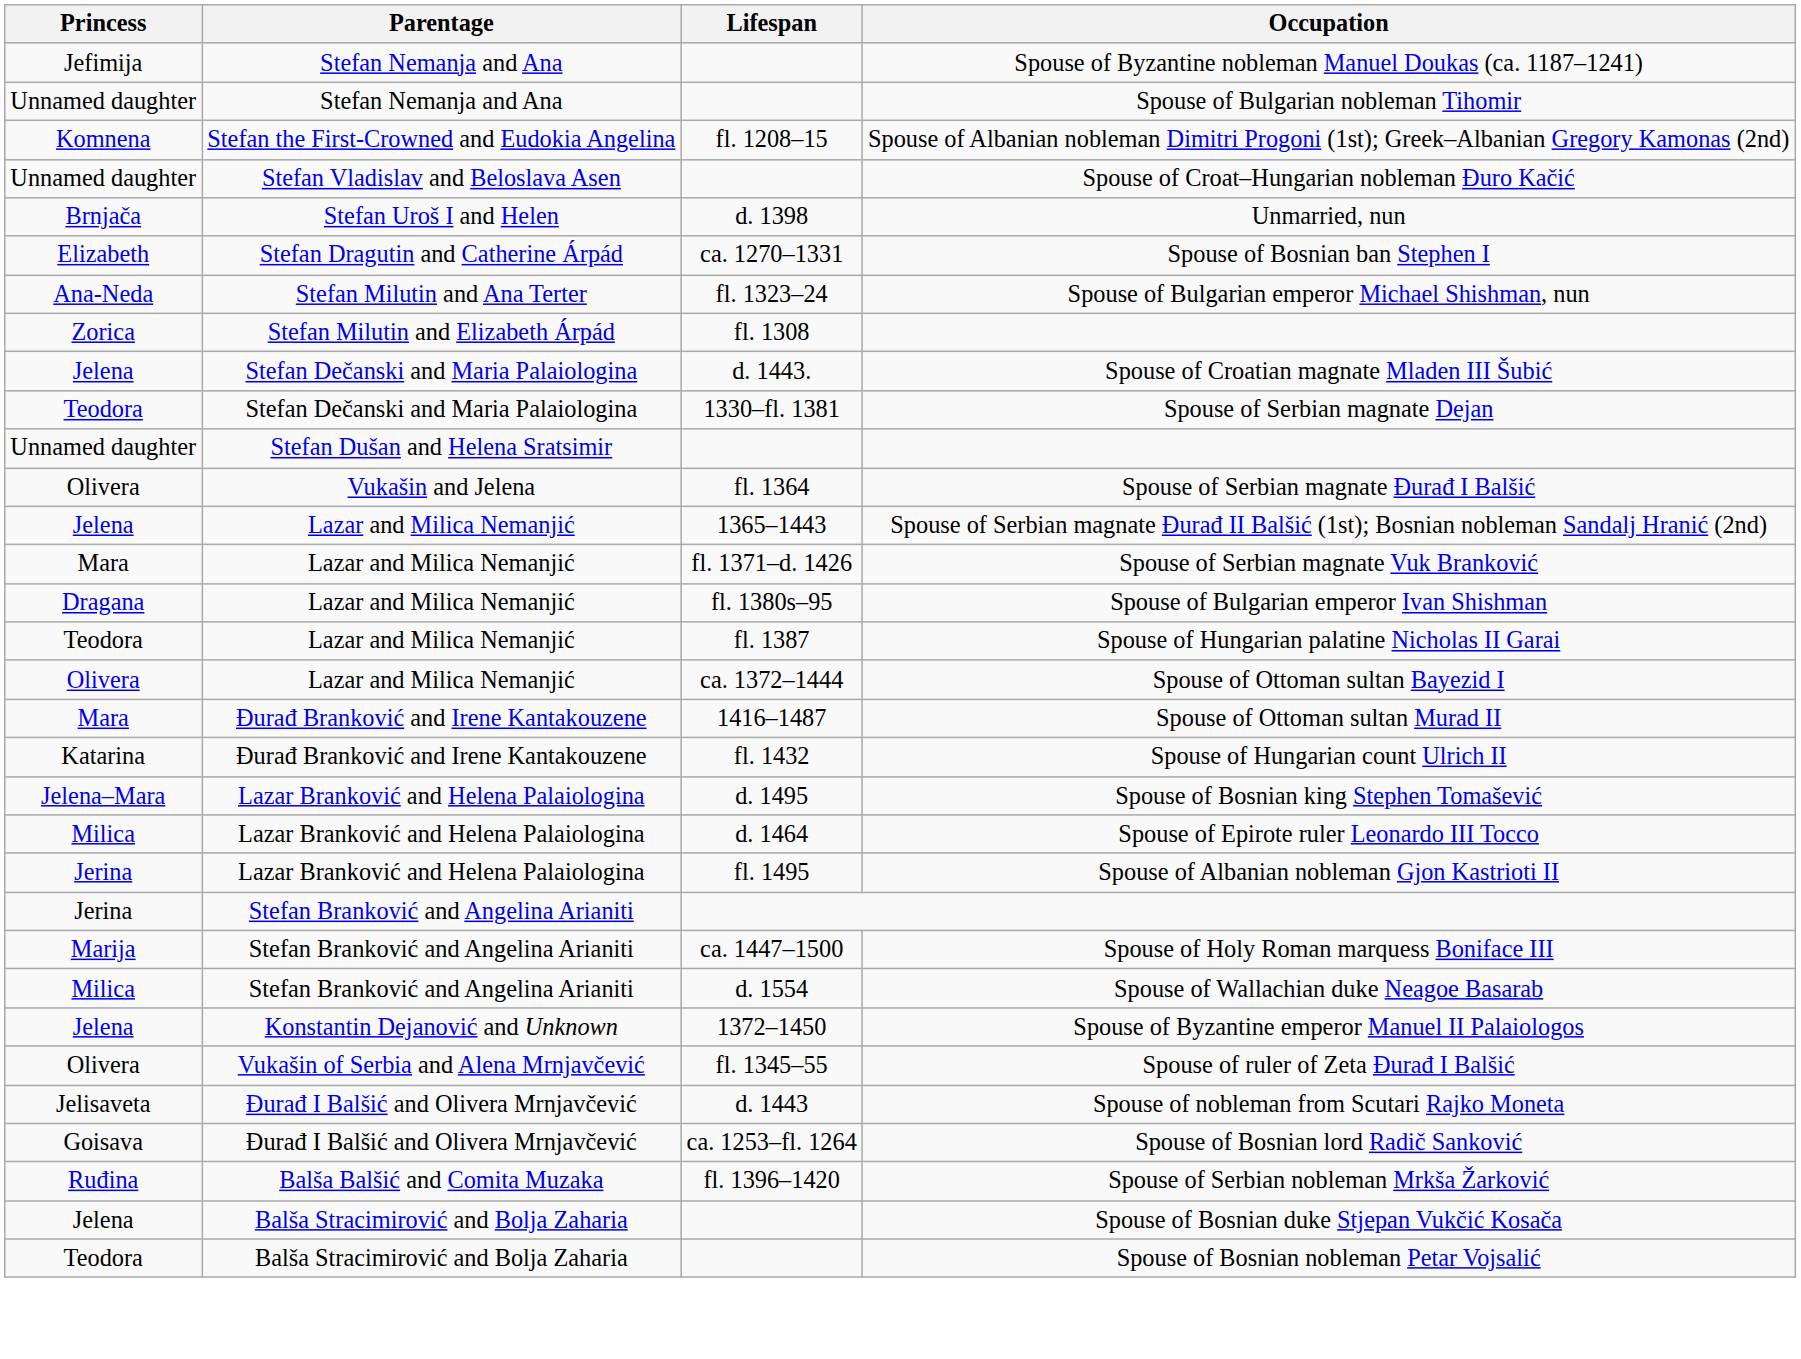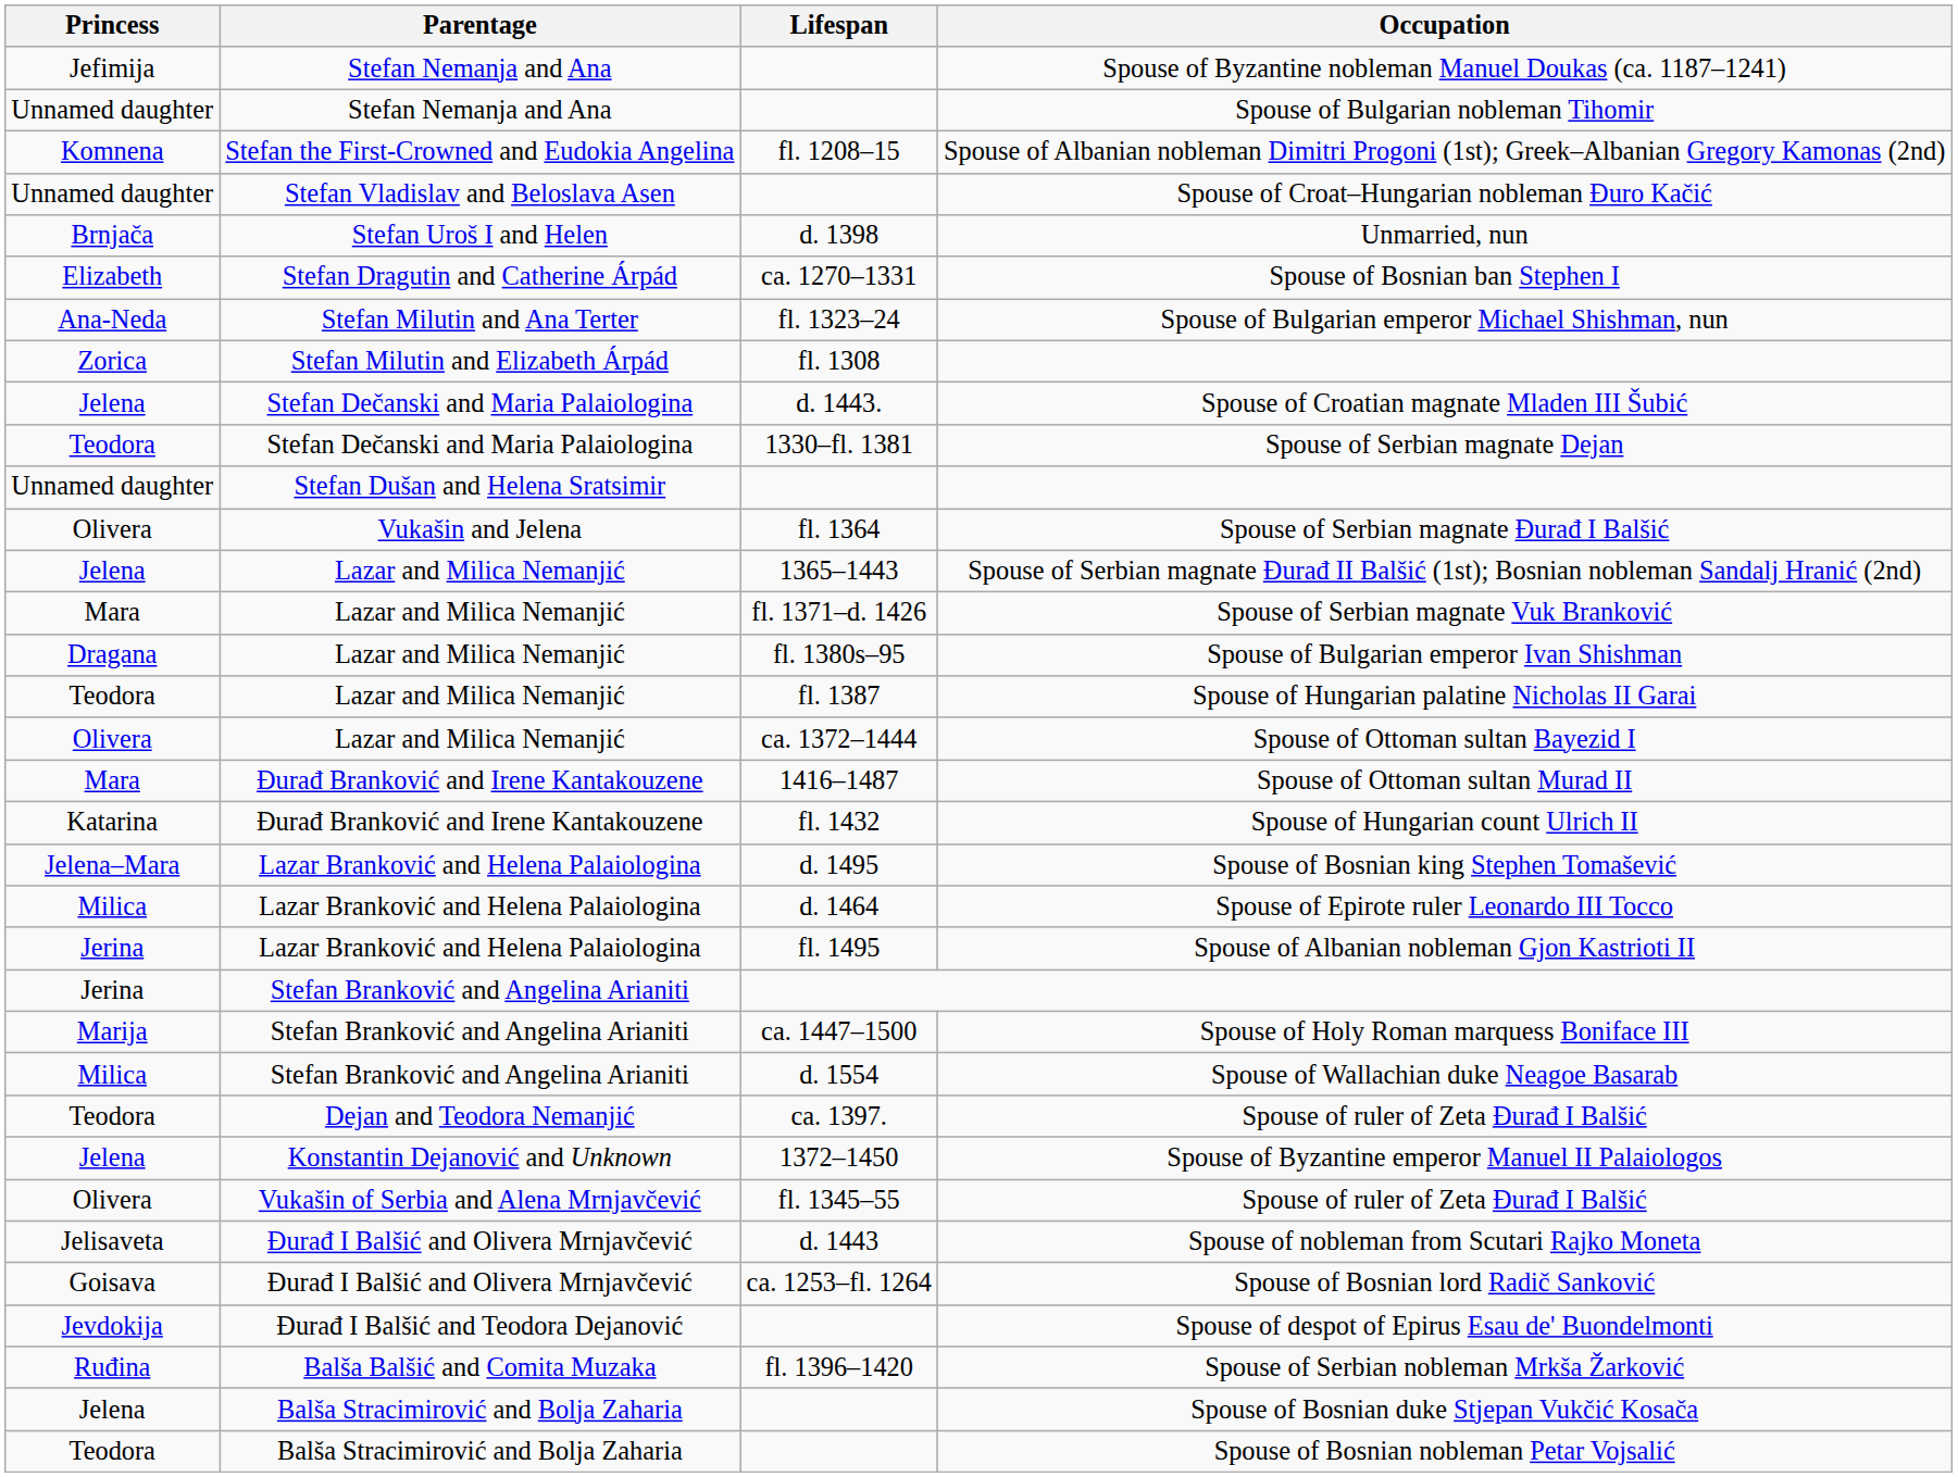+ row: Teodora | Dejan and Teodora Nemanjić | ca. 1397. | Spouse of ruler of Zeta Đurađ I Balšić
+ row: Jevdokija | Đurađ I Balšić and Teodora Dejanović | Spouse of despot of Epirus Esau de' Buondelmonti
